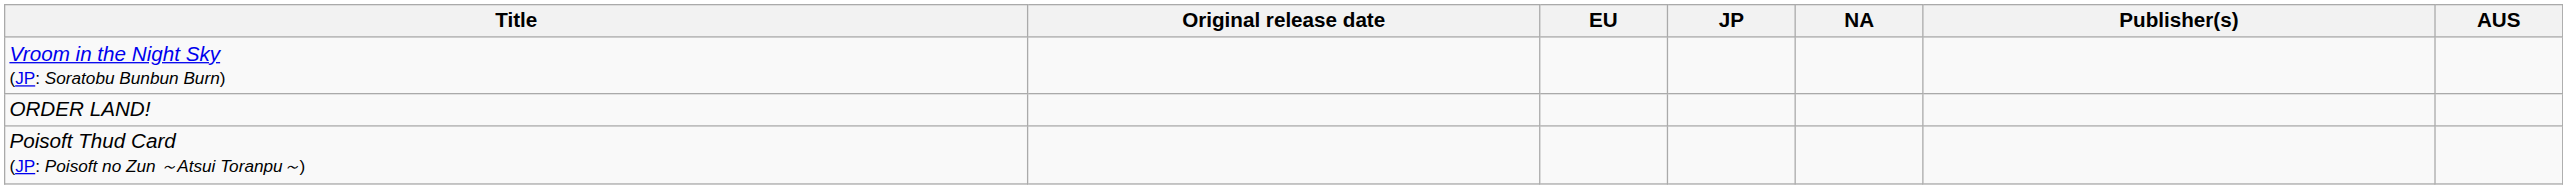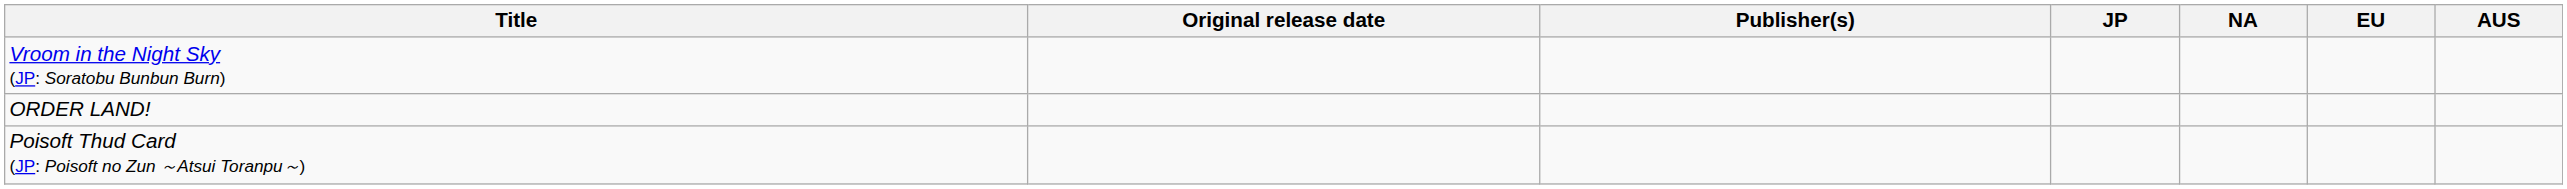columns swapped: Publisher(s) <-> EU
